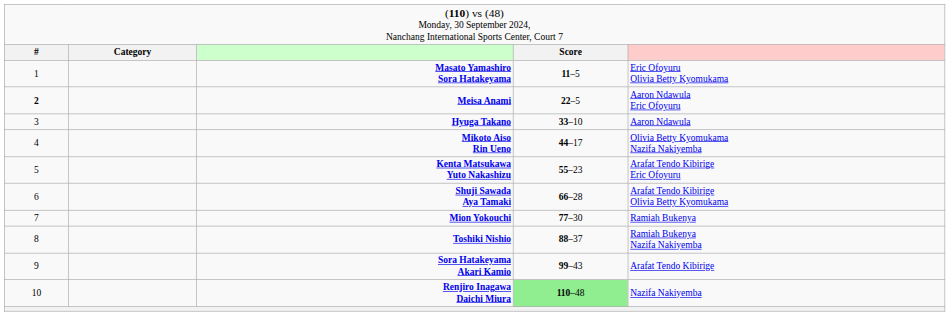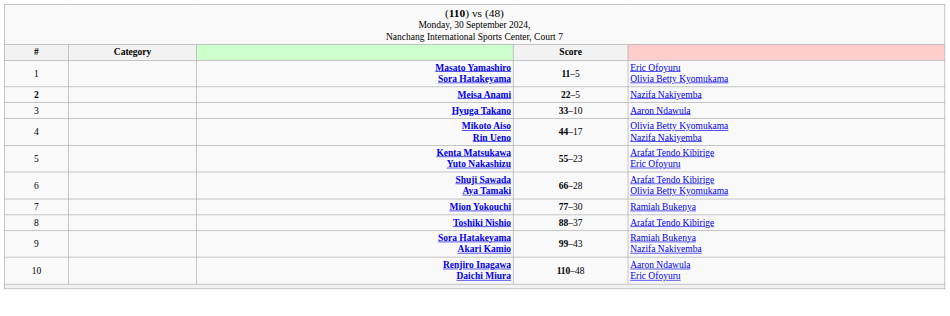Meisa Anami | column 5: Aaron Ndawula Eric Ofoyuru -> Nazifa Nakiyemba
Toshiki Nishio | column 5: Ramiah Bukenya Nazifa Nakiyemba -> Arafat Tendo Kibirige
Sora Hatakeyama Akari Kamio | column 5: Arafat Tendo Kibirige -> Ramiah Bukenya Nazifa Nakiyemba
Renjiro Inagawa Daichi Miura | column 4: lightgreen background -> no background
Renjiro Inagawa Daichi Miura | column 5: Nazifa Nakiyemba -> Aaron Ndawula Eric Ofoyuru
